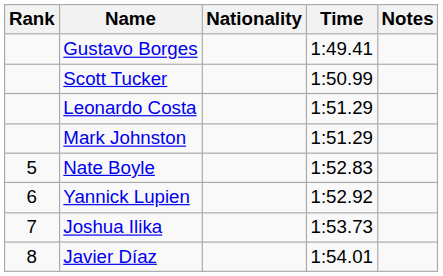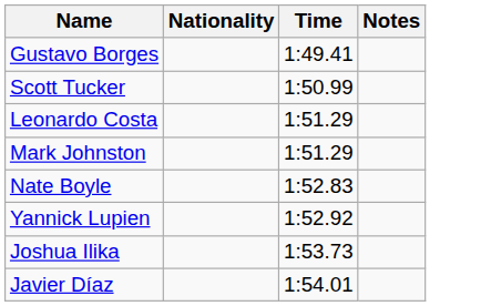- column: Rank | 5 | 6 | 7 | 8
